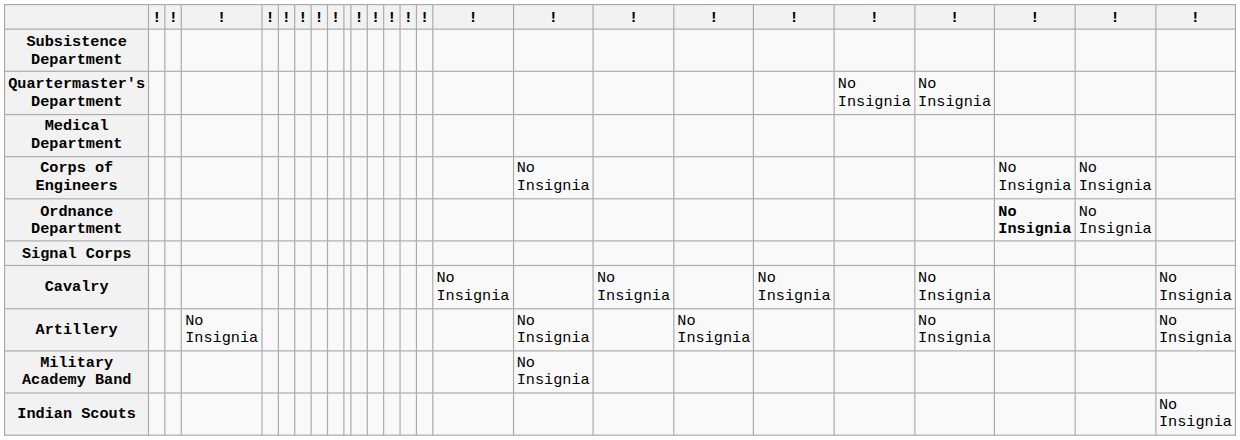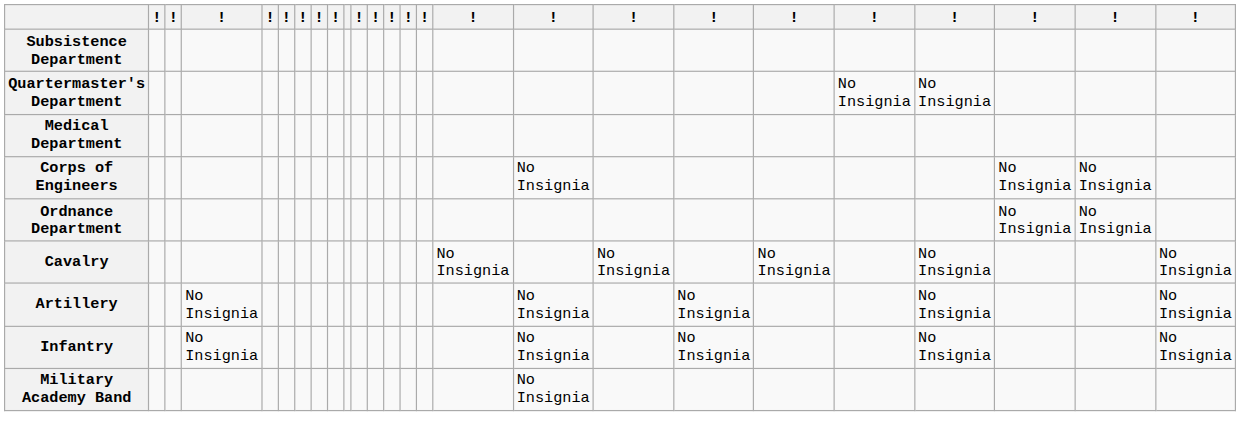Ordnance Department | column 23: bold -> normal
- row: Signal Corps
+ row: Infantry | No Insignia | No Insignia | No Insignia | No Insignia | No Insignia
- row: Indian Scouts | No Insignia
